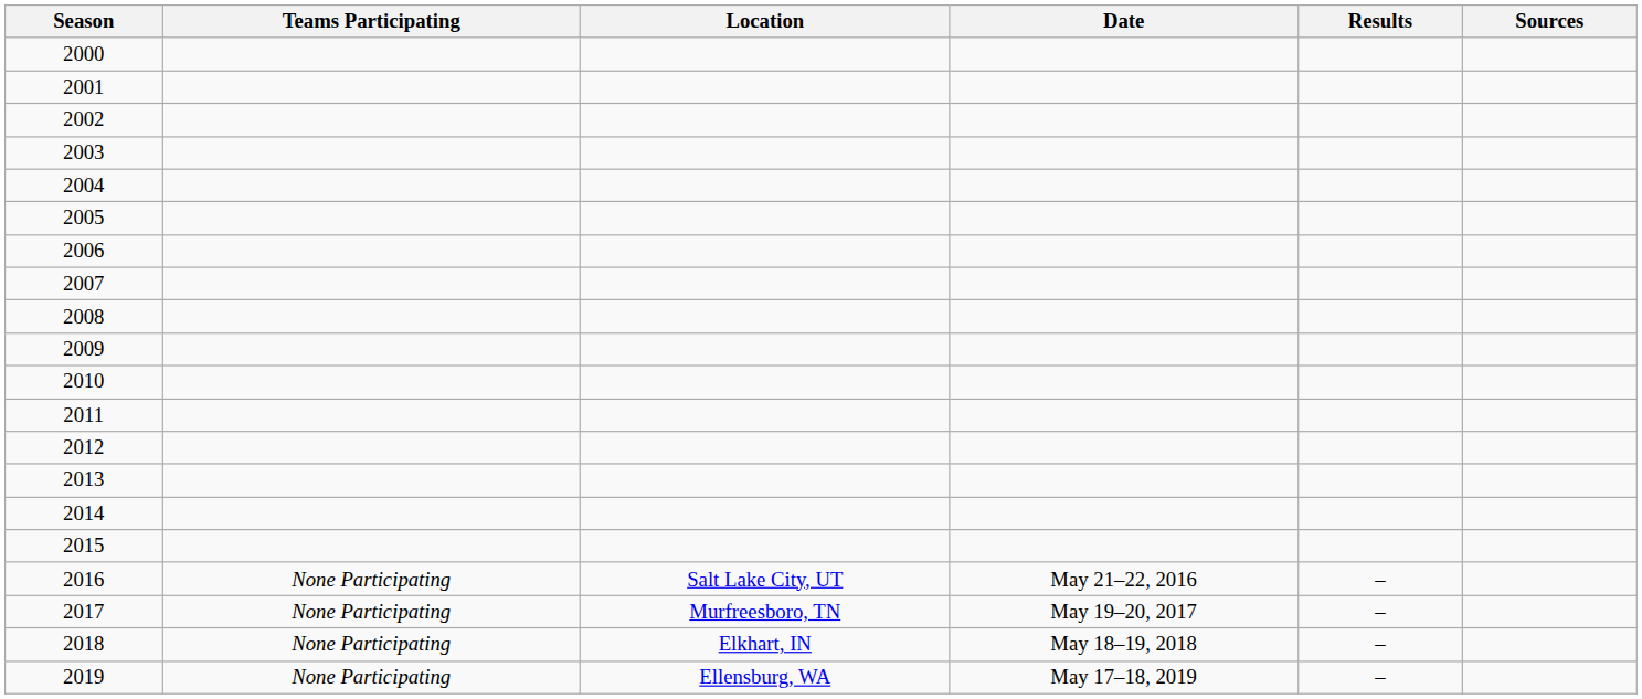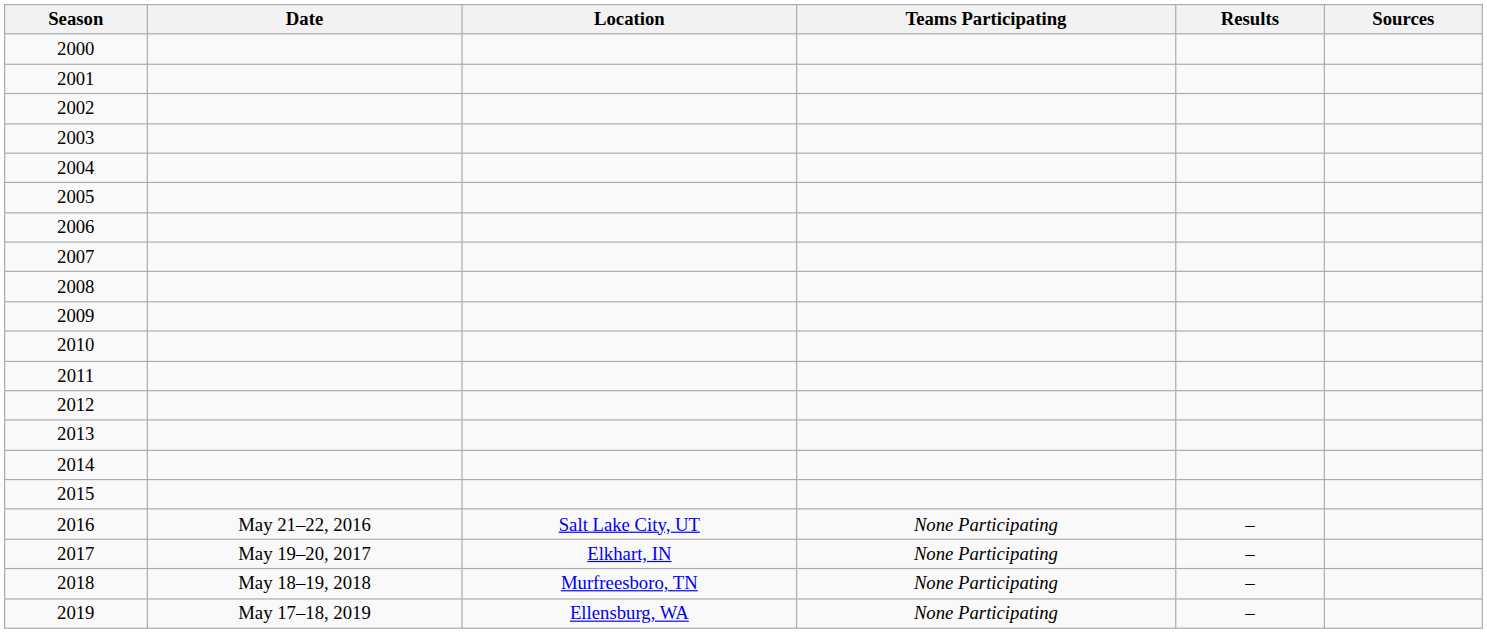columns swapped: Date <-> Teams Participating
2017 | Location: Murfreesboro, TN -> Elkhart, IN
2018 | Location: Elkhart, IN -> Murfreesboro, TN
